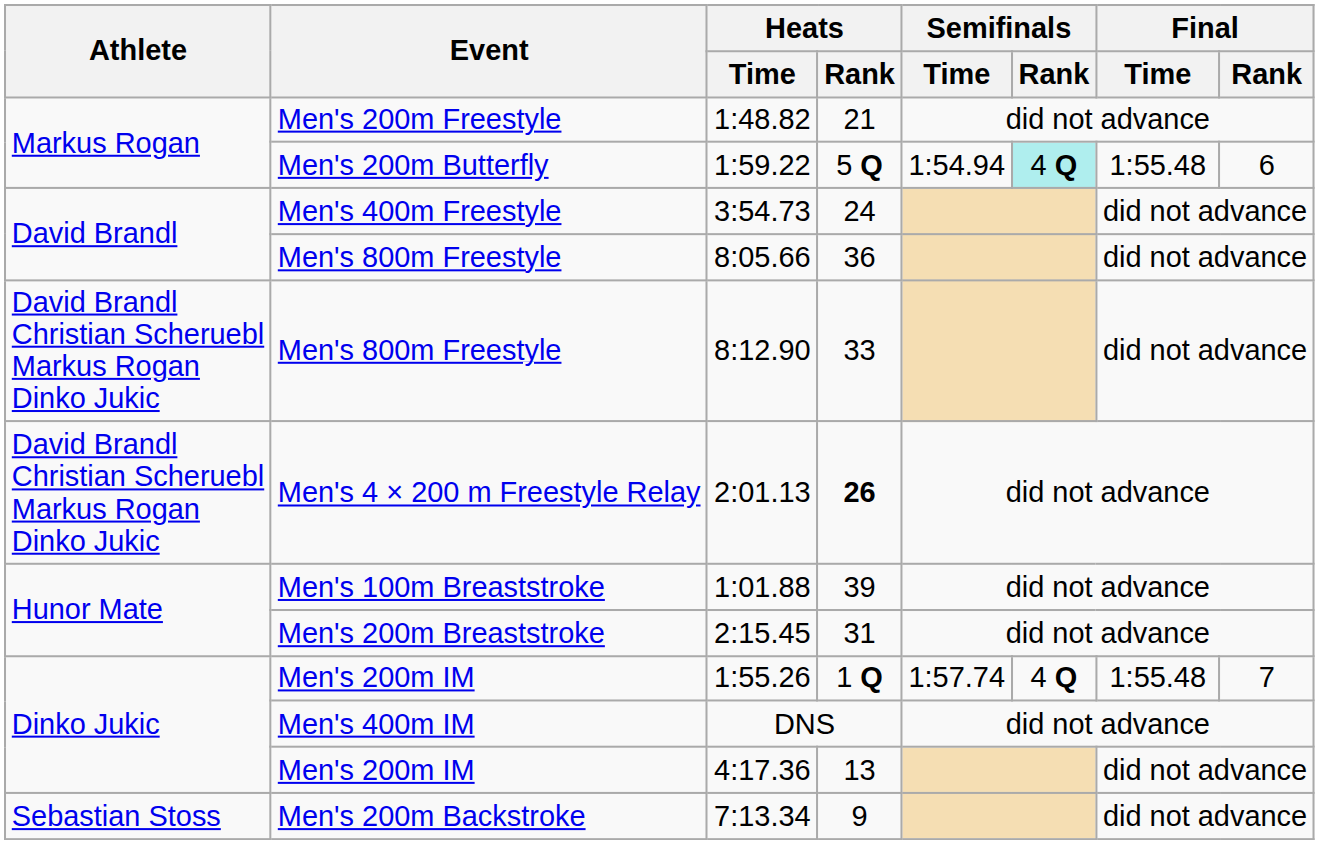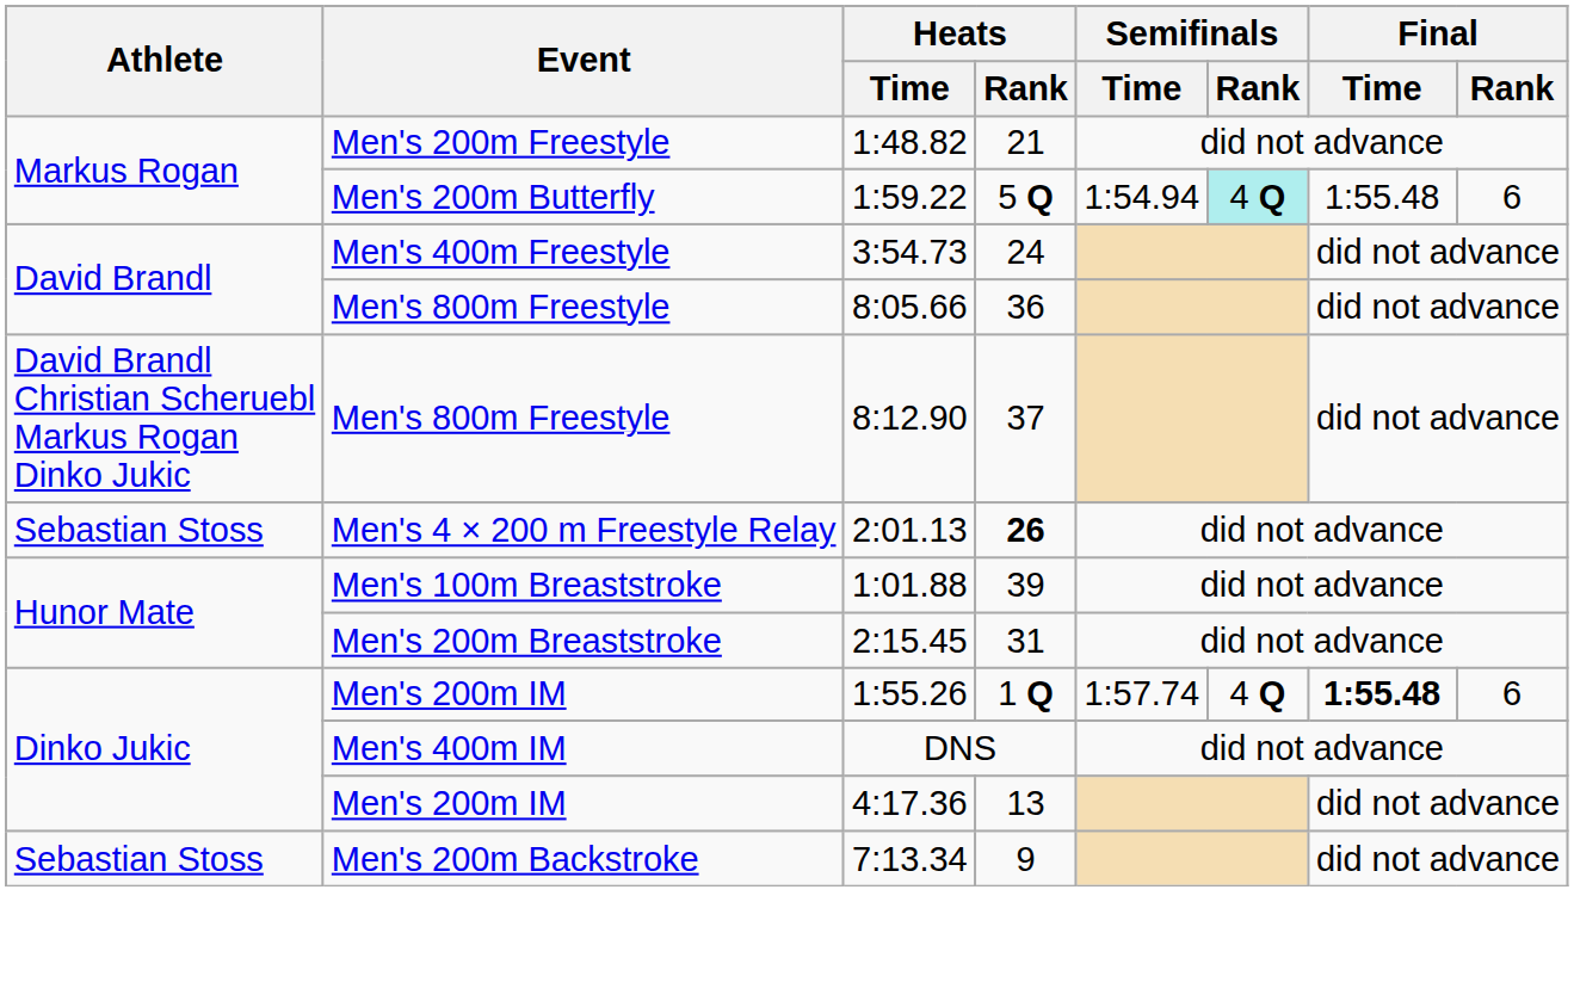8:12.90 | Heats / Rank: 33 -> 37
2:01.13 | Athlete: David Brandl Christian Scheruebl Markus Rogan Dinko Jukic -> Sebastian Stoss
1:55.26 | Final / Time: normal -> bold
1:55.26 | Final / Rank: 7 -> 6
